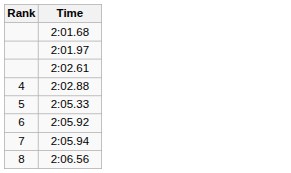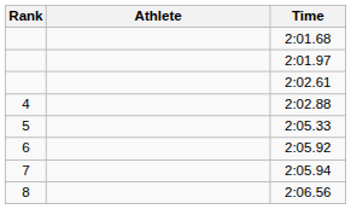+ column: Athlete
